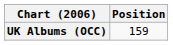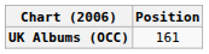UK Albums (OCC) | Position: 159 -> 161
